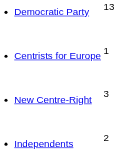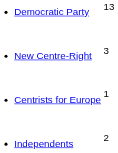rows swapped: New Centre-Right <-> Centrists for Europe
